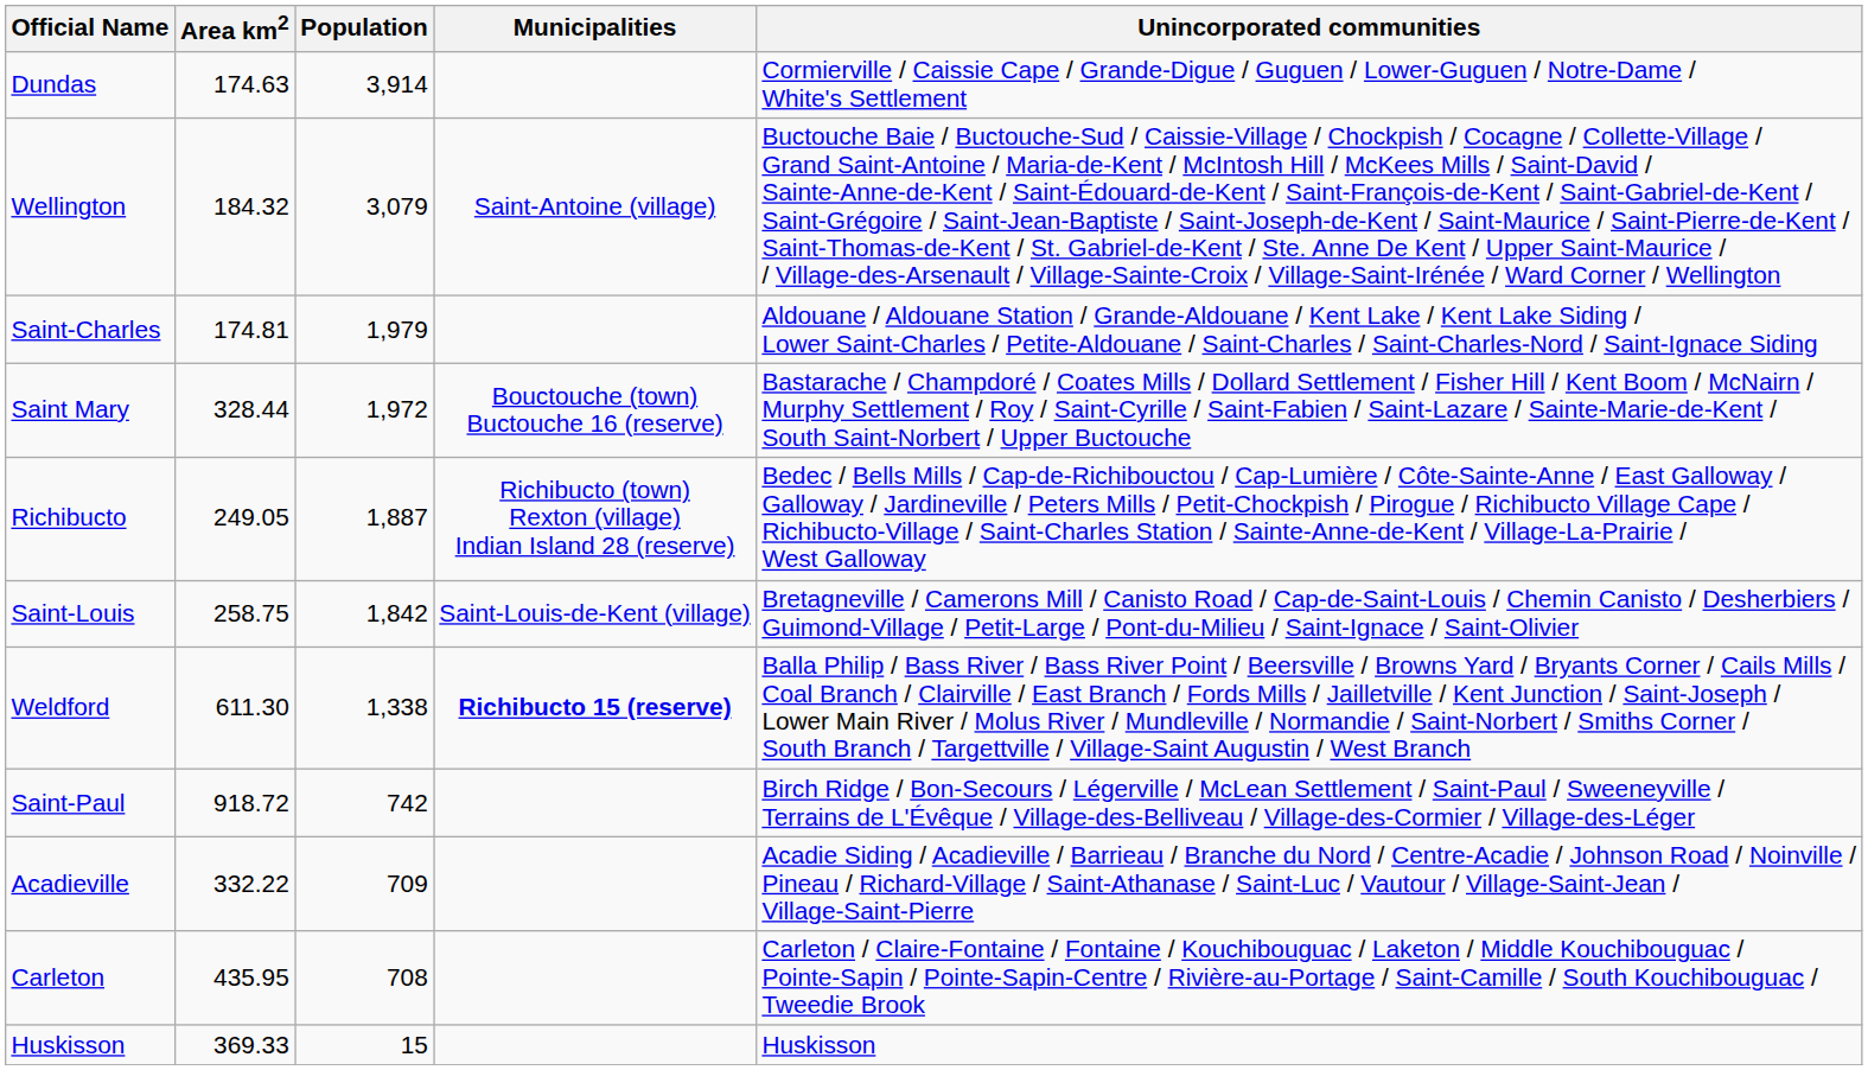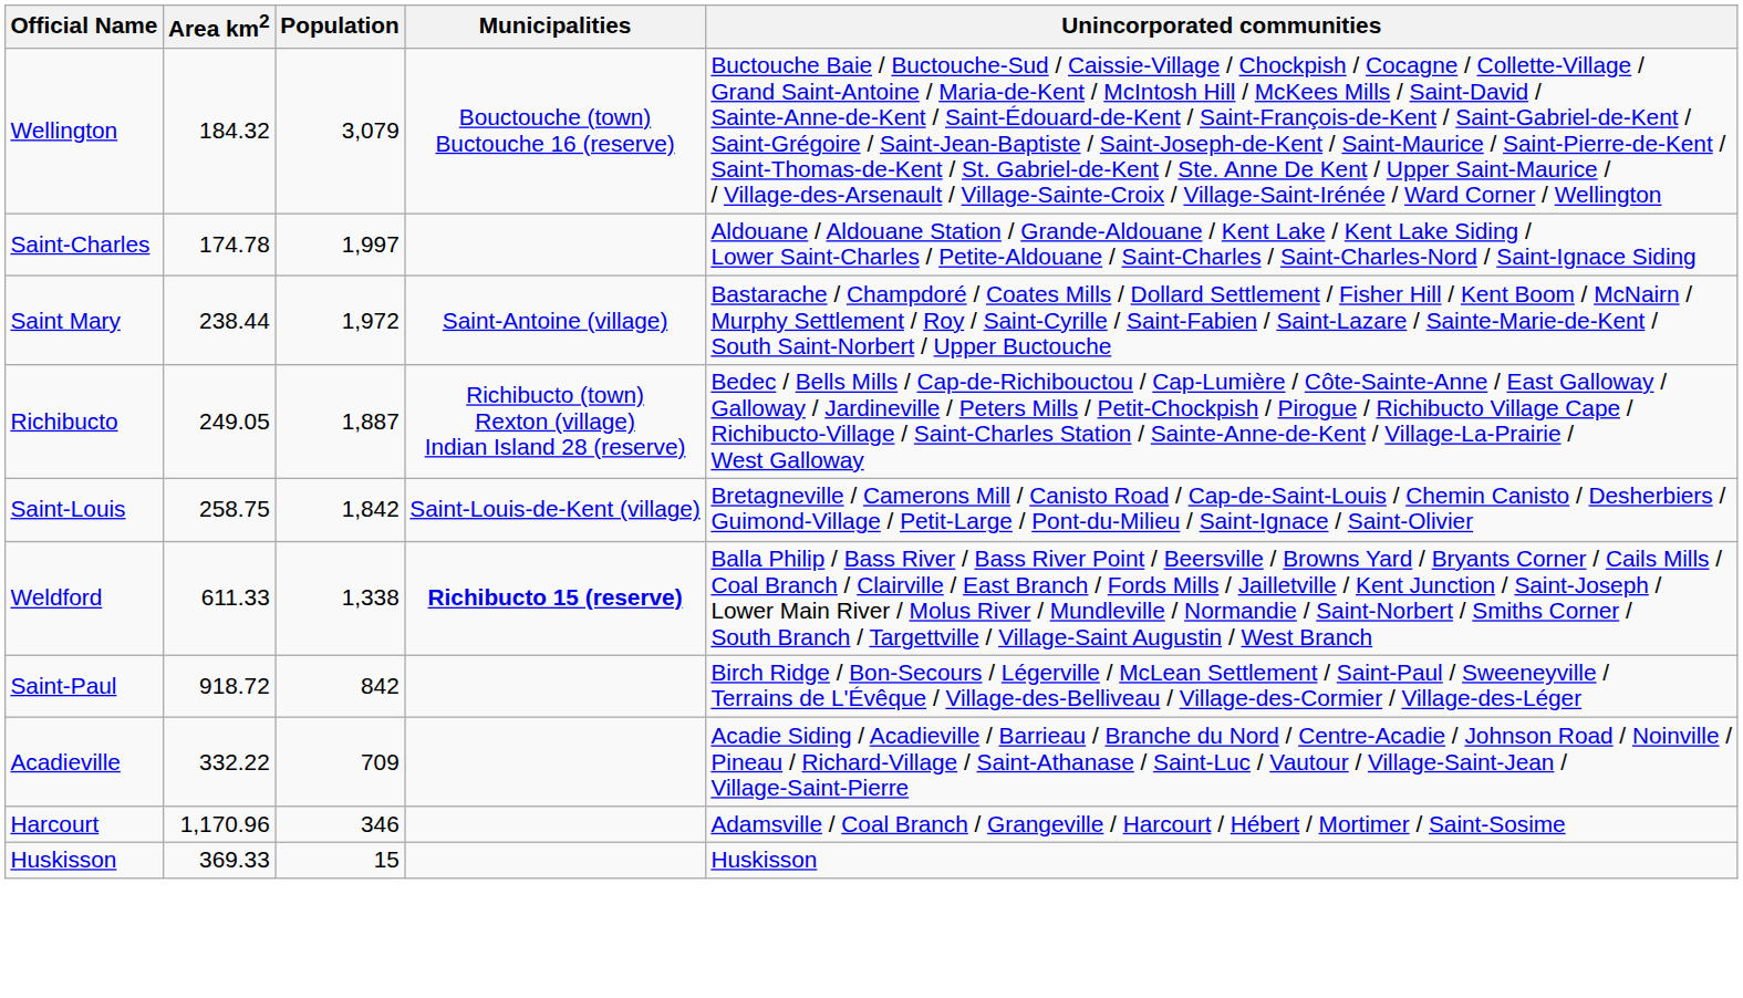- row: Dundas | 174.63 | 3,914 | Cormierville / Caissie Cape / Grande-Digue / Guguen / Lower-Guguen / Notre-Dame / White's Settlement
Wellington | Municipalities: Saint-Antoine (village) -> Bouctouche (town) Buctouche 16 (reserve)
Saint-Charles | Area km2: 174.81 -> 174.78
Saint-Charles | Population: 1,979 -> 1,997
Saint Mary | Area km2: 328.44 -> 238.44
Saint Mary | Municipalities: Bouctouche (town) Buctouche 16 (reserve) -> Saint-Antoine (village)
Weldford | Area km2: 611.30 -> 611.33
Saint-Paul | Population: 742 -> 842
- row: Carleton | 435.95 | 708 | Carleton / Claire-Fontaine / Fontaine / Kouchibouguac / Laketon / Middle Kouchibouguac / Pointe-Sapin / Pointe-Sapin-Centre / Rivière-au-Portage / Saint-Camille / South Kouchibouguac / Tweedie Brook
+ row: Harcourt | 1,170.96 | 346 | Adamsville / Coal Branch / Grangeville / Harcourt / Hébert / Mortimer / Saint-Sosime
